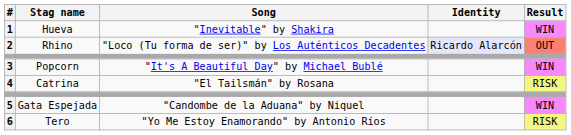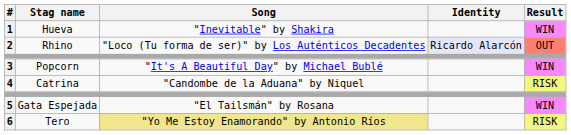4 | Song: "El Tailsmán" by Rosana -> "Candombe de la Aduana" by Niquel
5 | Song: "Candombe de la Aduana" by Niquel -> "El Tailsmán" by Rosana
6 | Song: no background -> khaki background
